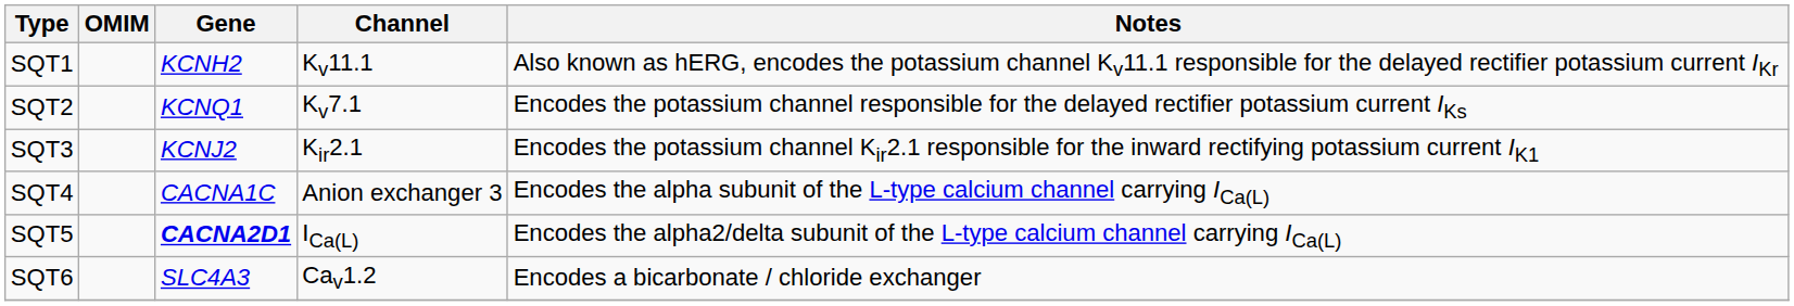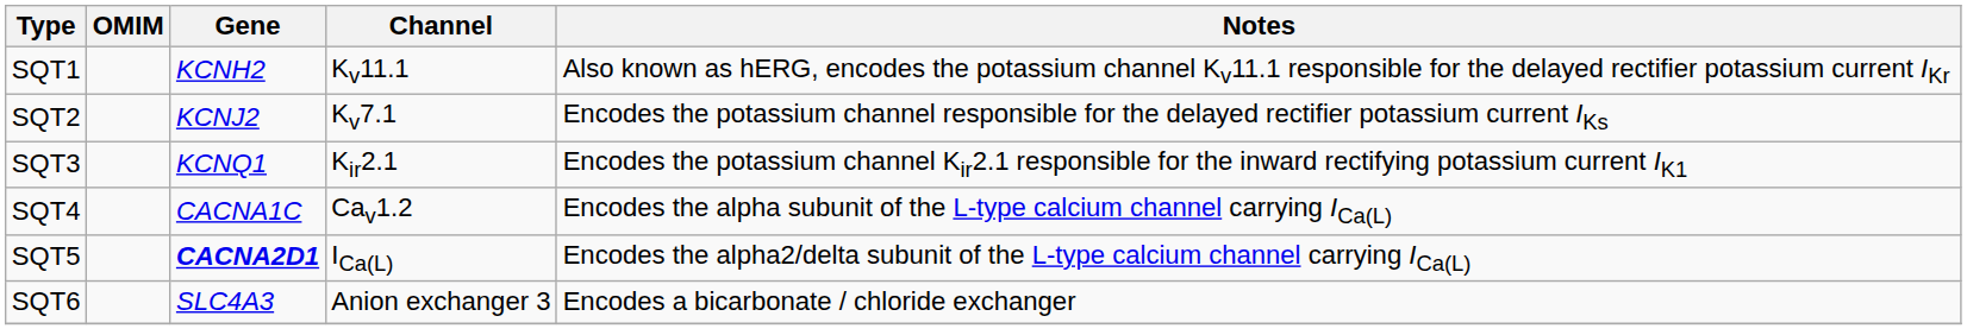SQT2 | Gene: KCNQ1 -> KCNJ2
SQT3 | Gene: KCNJ2 -> KCNQ1
SQT4 | Channel: Anion exchanger 3 -> Cav1.2
SQT6 | Channel: Cav1.2 -> Anion exchanger 3
